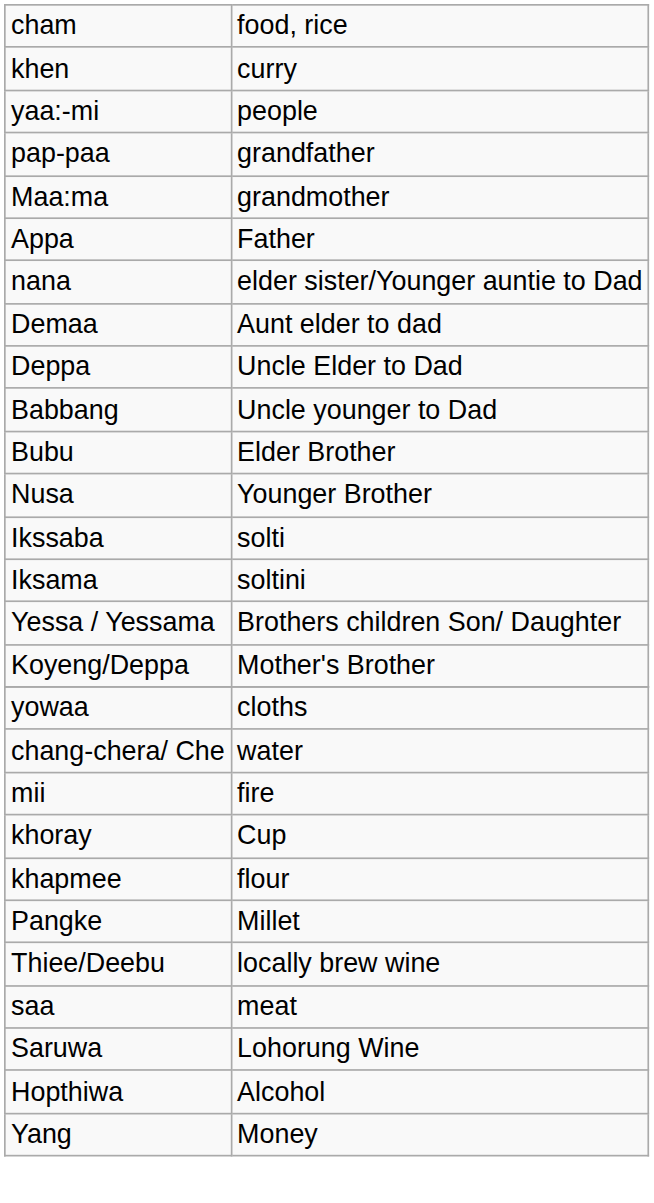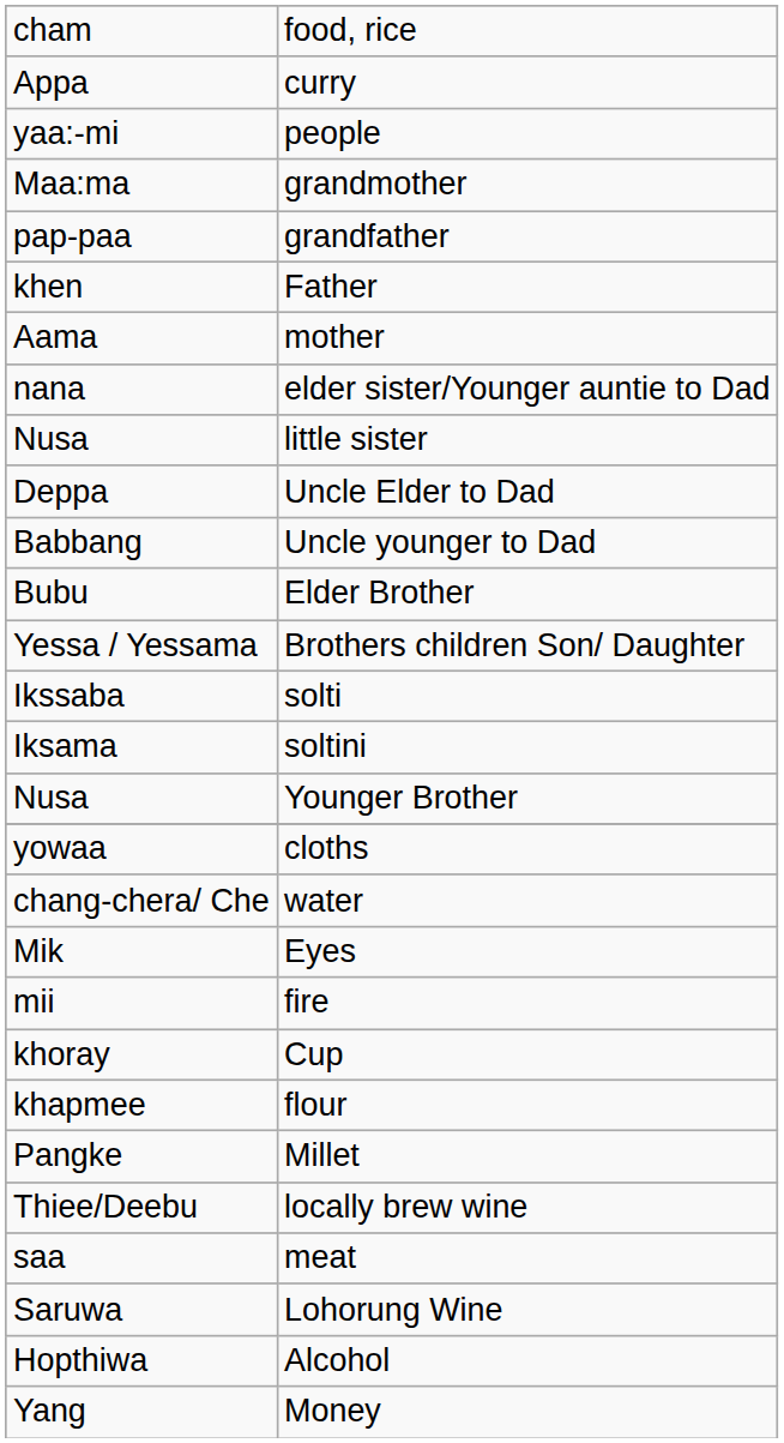curry | column 1: khen -> Appa
rows swapped: grandfather <-> grandmother
Father | column 1: Appa -> khen
+ row: Aama | mother
+ row: Nusa | little sister
- row: Demaa | Aunt elder to dad
rows swapped: Younger Brother <-> Brothers children Son/ Daughter
- row: Koyeng/Deppa | Mother's Brother
+ row: Mik | Eyes
